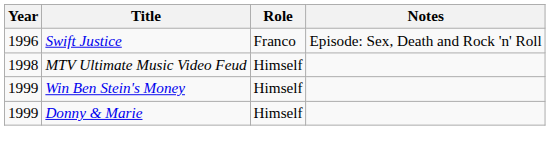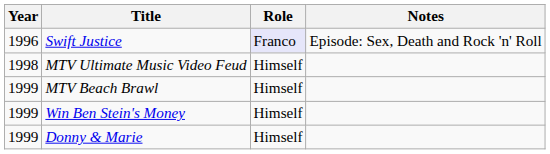Swift Justice | Role: no background -> lavender background
+ row: 1999 | MTV Beach Brawl | Himself
